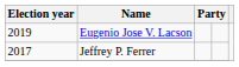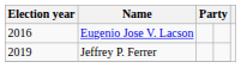Eugenio Jose V. Lacson | Election year: 2019 -> 2016
Jeffrey P. Ferrer | Election year: 2017 -> 2019
